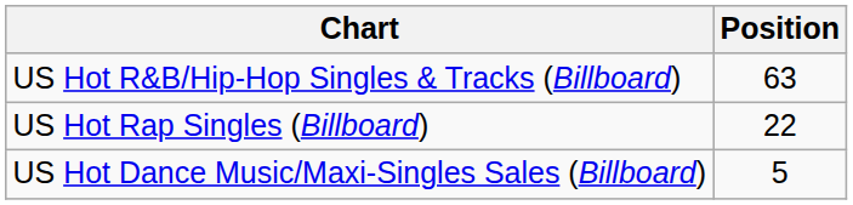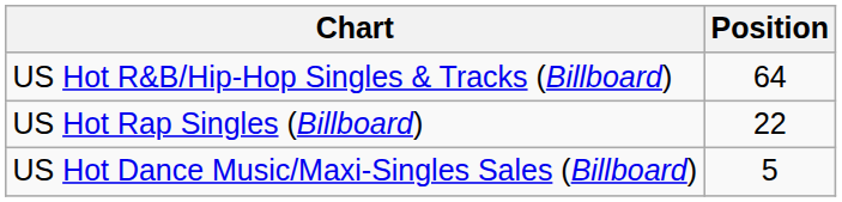US Hot R&B/Hip-Hop Singles & Tracks (Billboard) | Position: 63 -> 64
